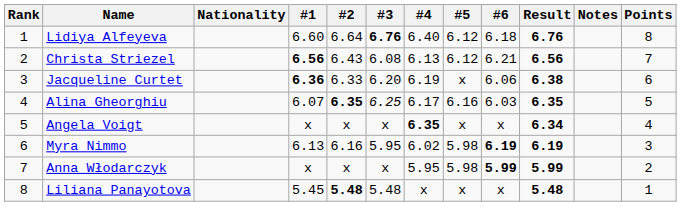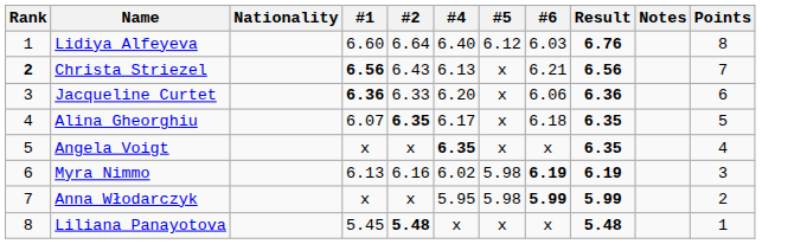- column: #3 | 6.76 | 6.08 | 6.20 | 6.25 | x | 5.95 | x | 5.48
Lidiya Alfeyeva | #6: 6.18 -> 6.03
Christa Striezel | Rank: normal -> bold
Christa Striezel | #5: 6.12 -> x
Jacqueline Curtet | #4: 6.19 -> 6.20
Jacqueline Curtet | Result: 6.38 -> 6.36
Alina Gheorghiu | #5: 6.16 -> x
Alina Gheorghiu | #6: 6.03 -> 6.18
Angela Voigt | Result: 6.34 -> 6.35
